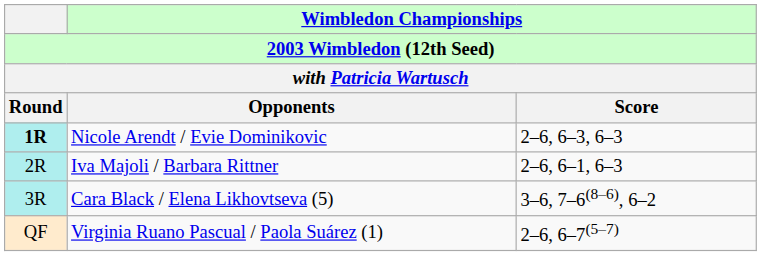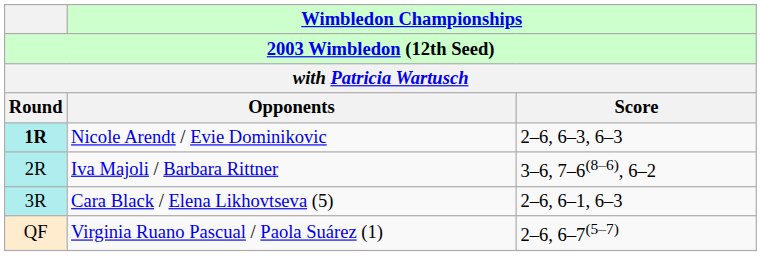Iva Majoli / Barbara Rittner | Wimbledon Championships / Score: 2–6, 6–1, 6–3 -> 3–6, 7–6(8–6), 6–2
Cara Black / Elena Likhovtseva (5) | Wimbledon Championships / Score: 3–6, 7–6(8–6), 6–2 -> 2–6, 6–1, 6–3
